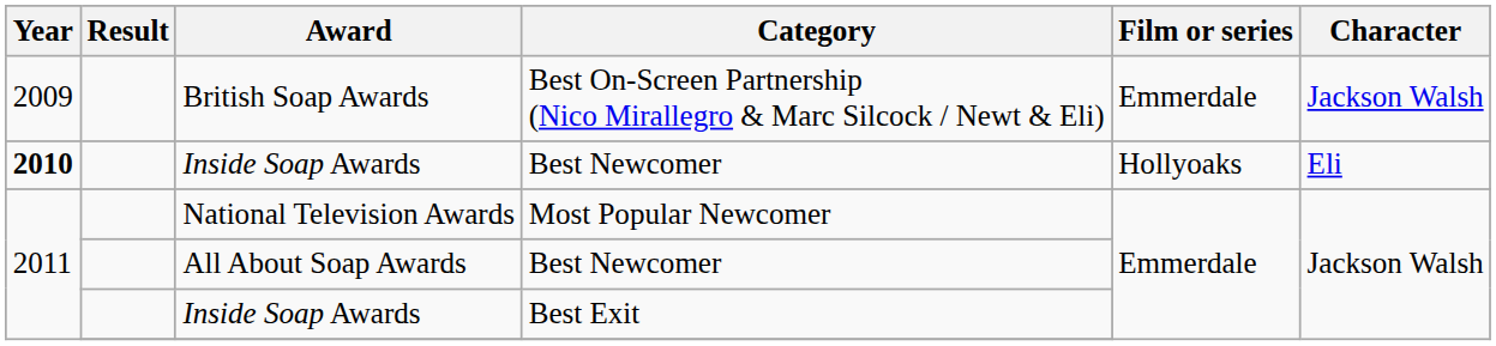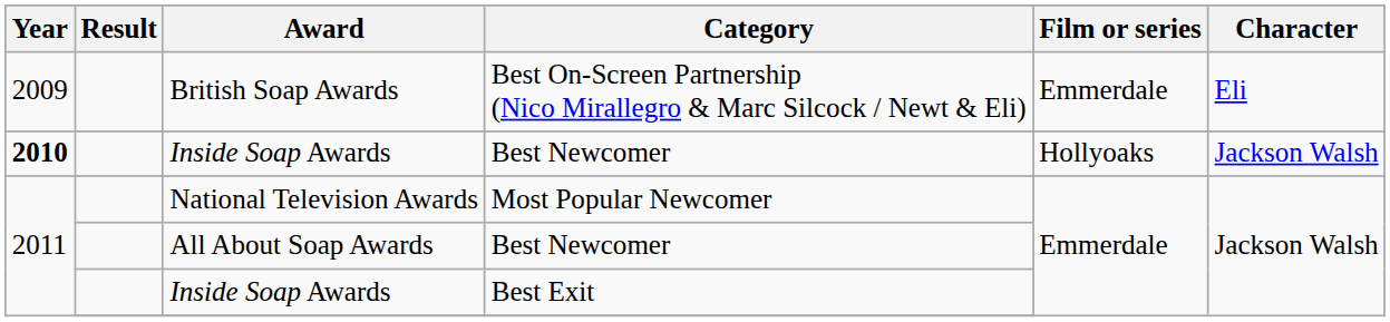British Soap Awards | Character: Jackson Walsh -> Eli
Inside Soap Awards / Best Newcomer | Character: Eli -> Jackson Walsh
